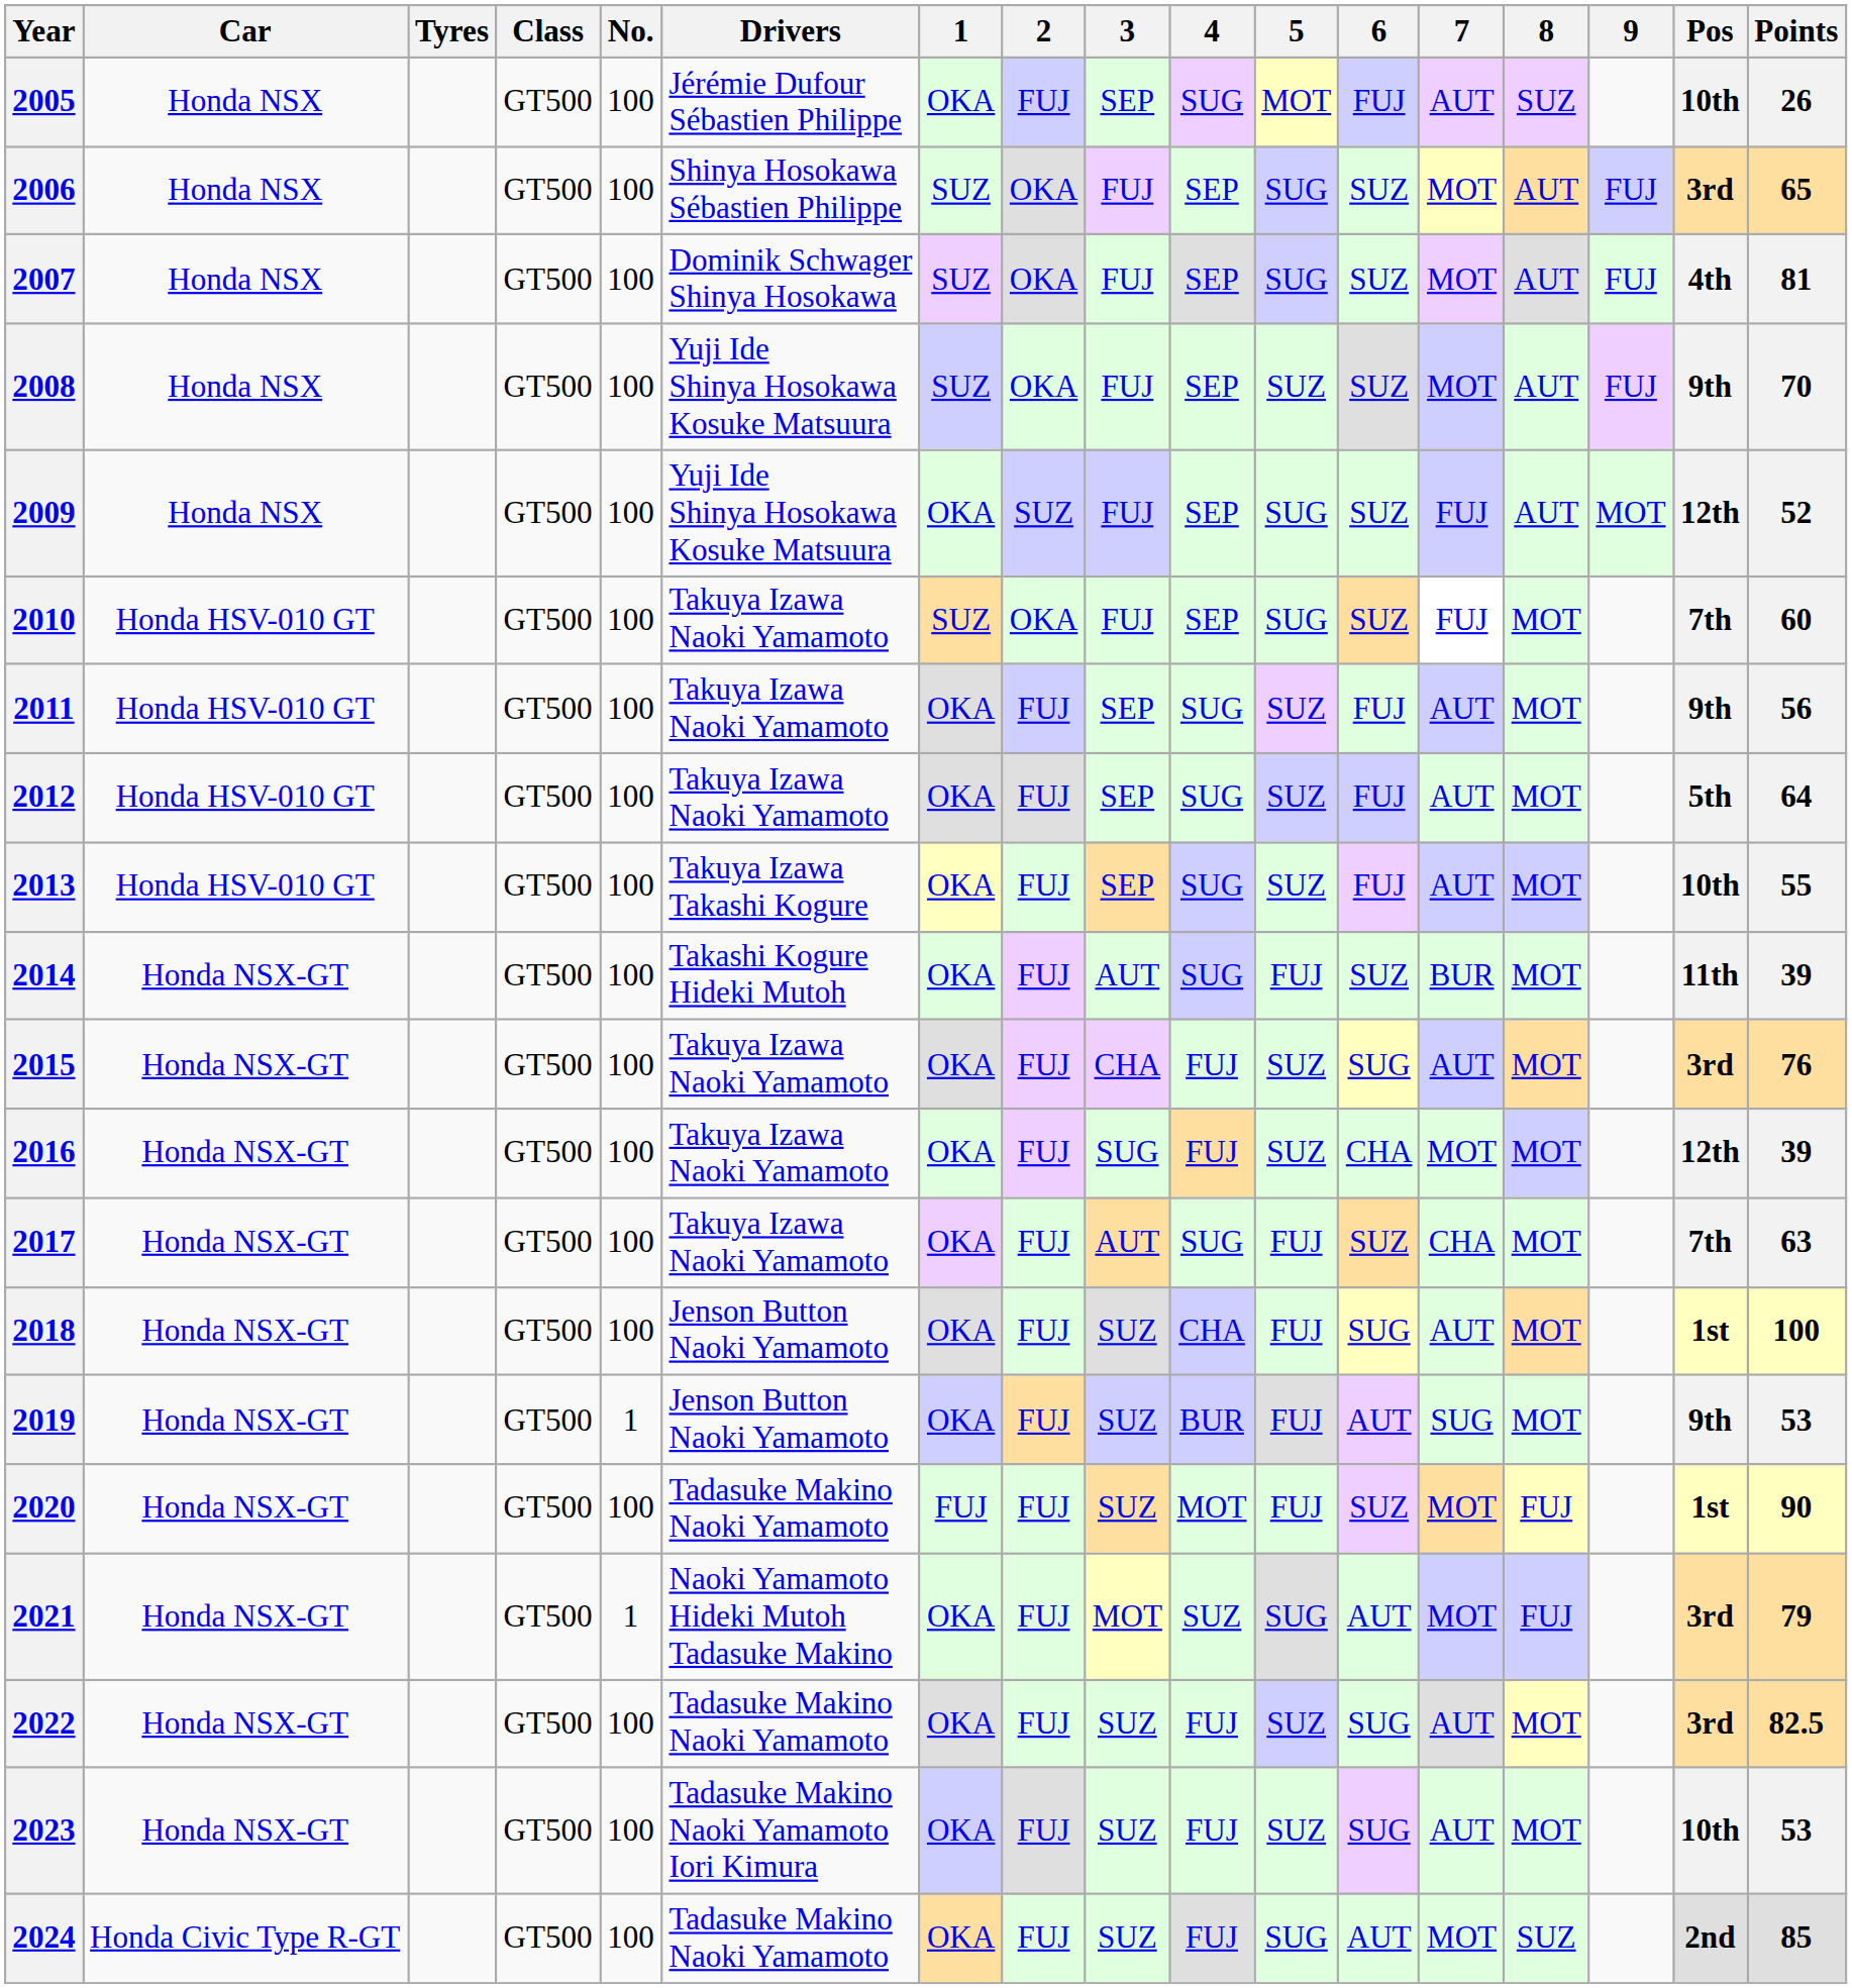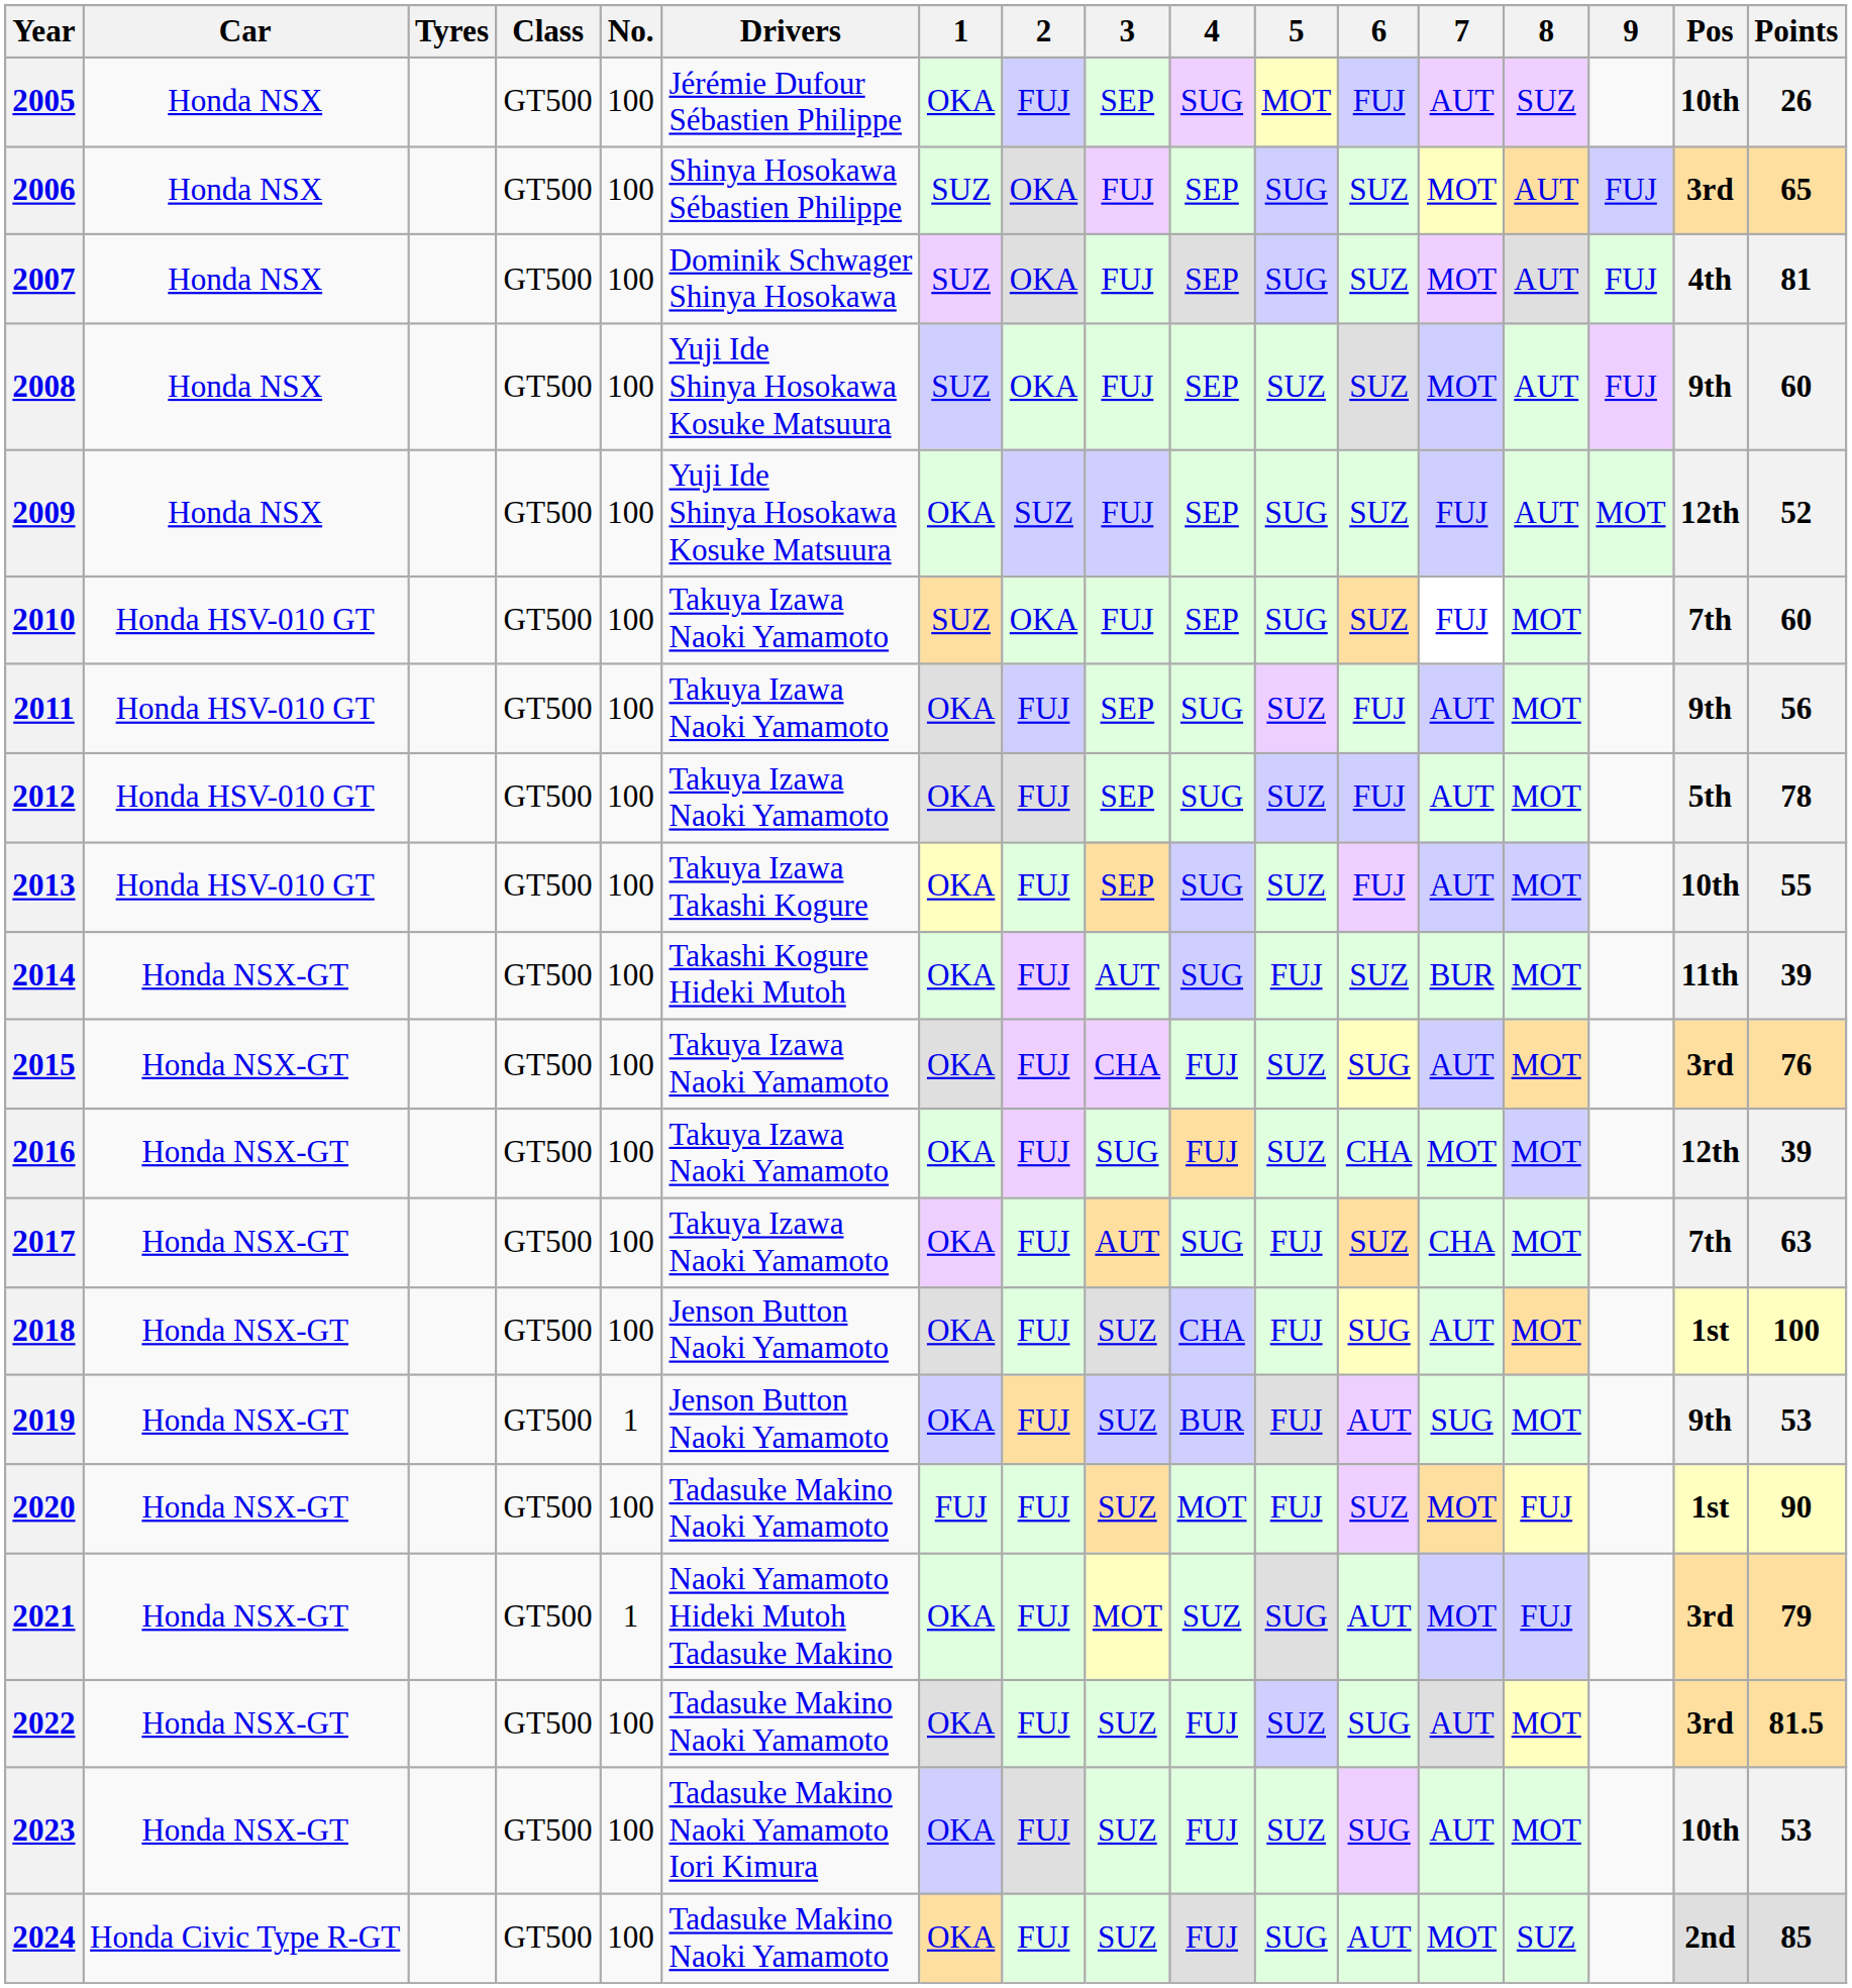2008 | Points: 70 -> 60
2012 | Points: 64 -> 78
2022 | Points: 82.5 -> 81.5
